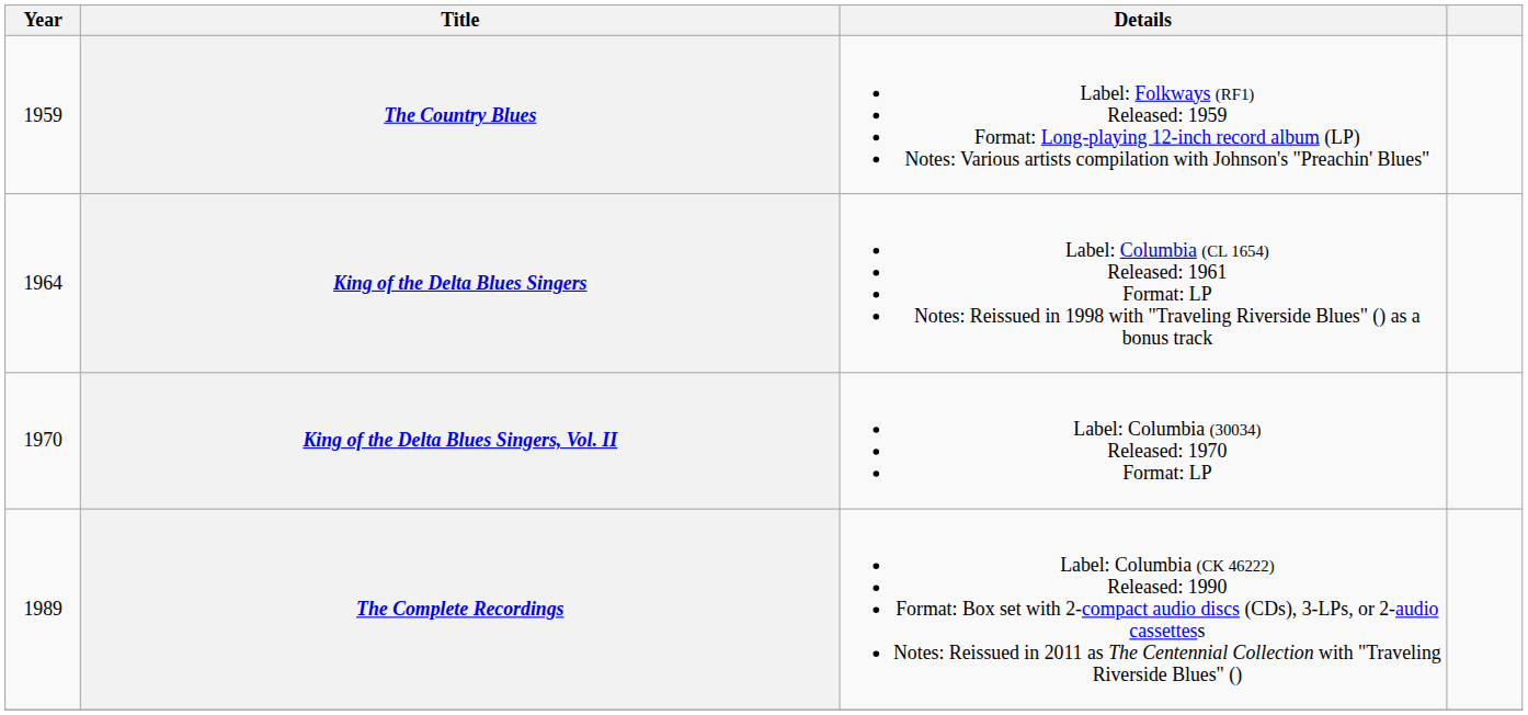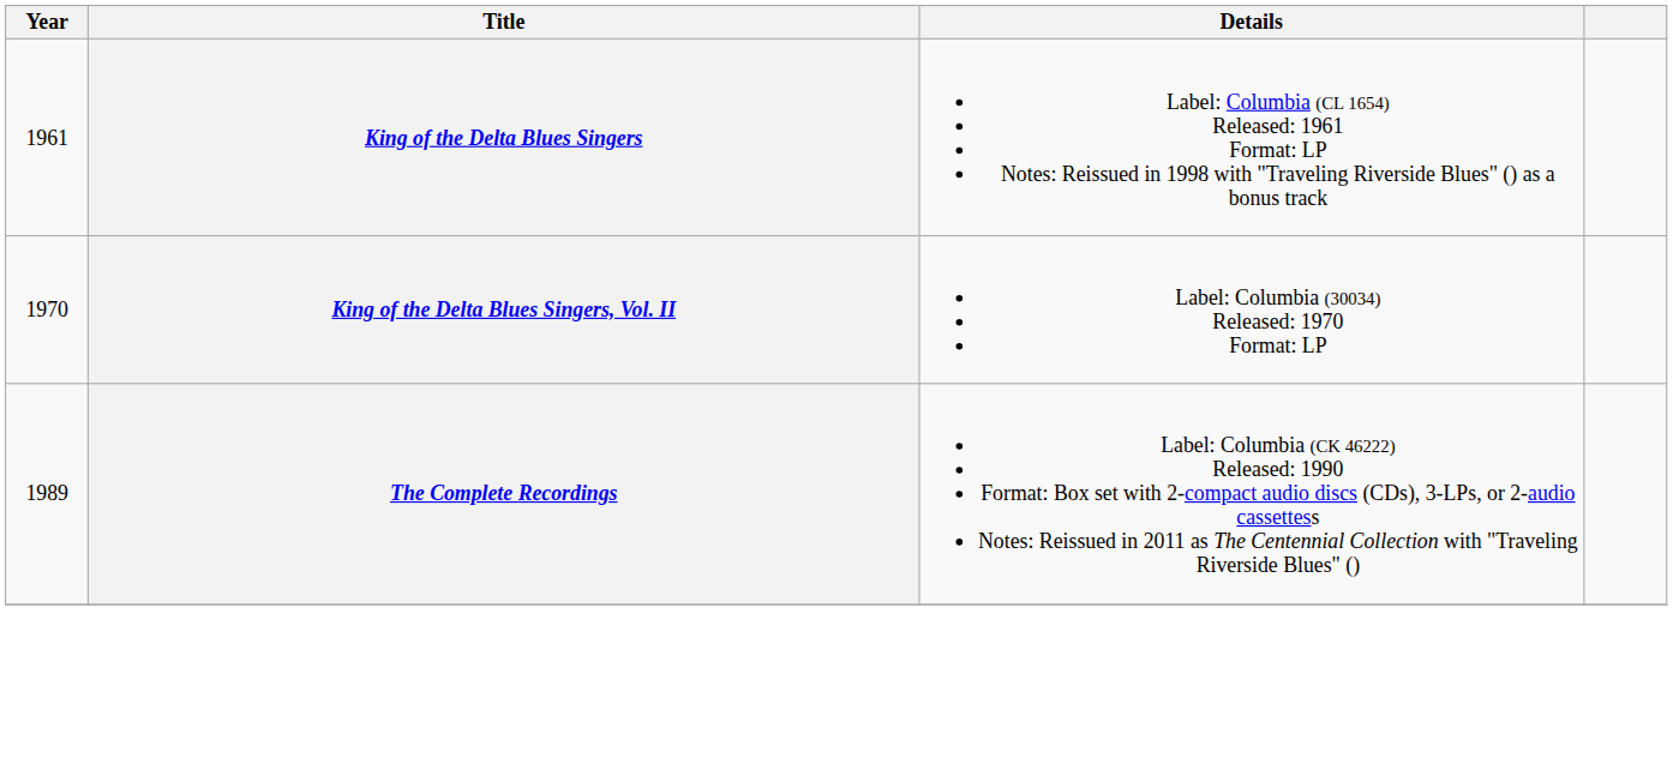- row: 1959 | The Country Blues | Label: Folkways (RF1) Released: 1959 Format: Long-playing 12-inch record album (LP) Notes: Various artists compilation with Johnson's "Preachin' Blues"
King of the Delta Blues Singers | Year: 1964 -> 1961
